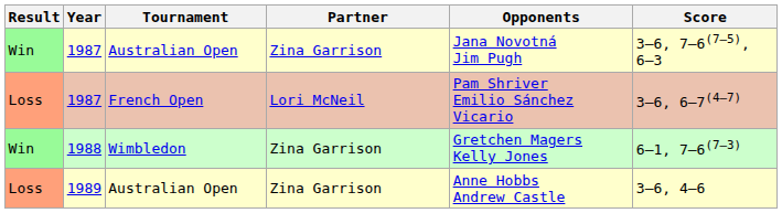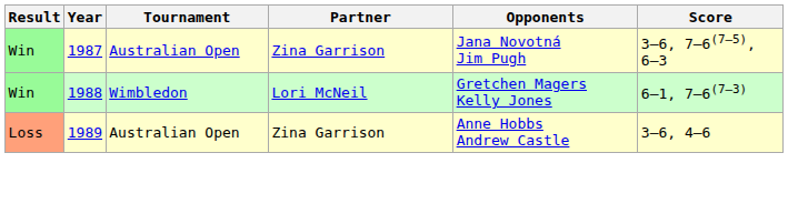- row: Loss | 1987 | French Open | Lori McNeil | Pam Shriver Emilio Sánchez Vicario | 3–6, 6–7(4–7)
1988 | Partner: Zina Garrison -> Lori McNeil
